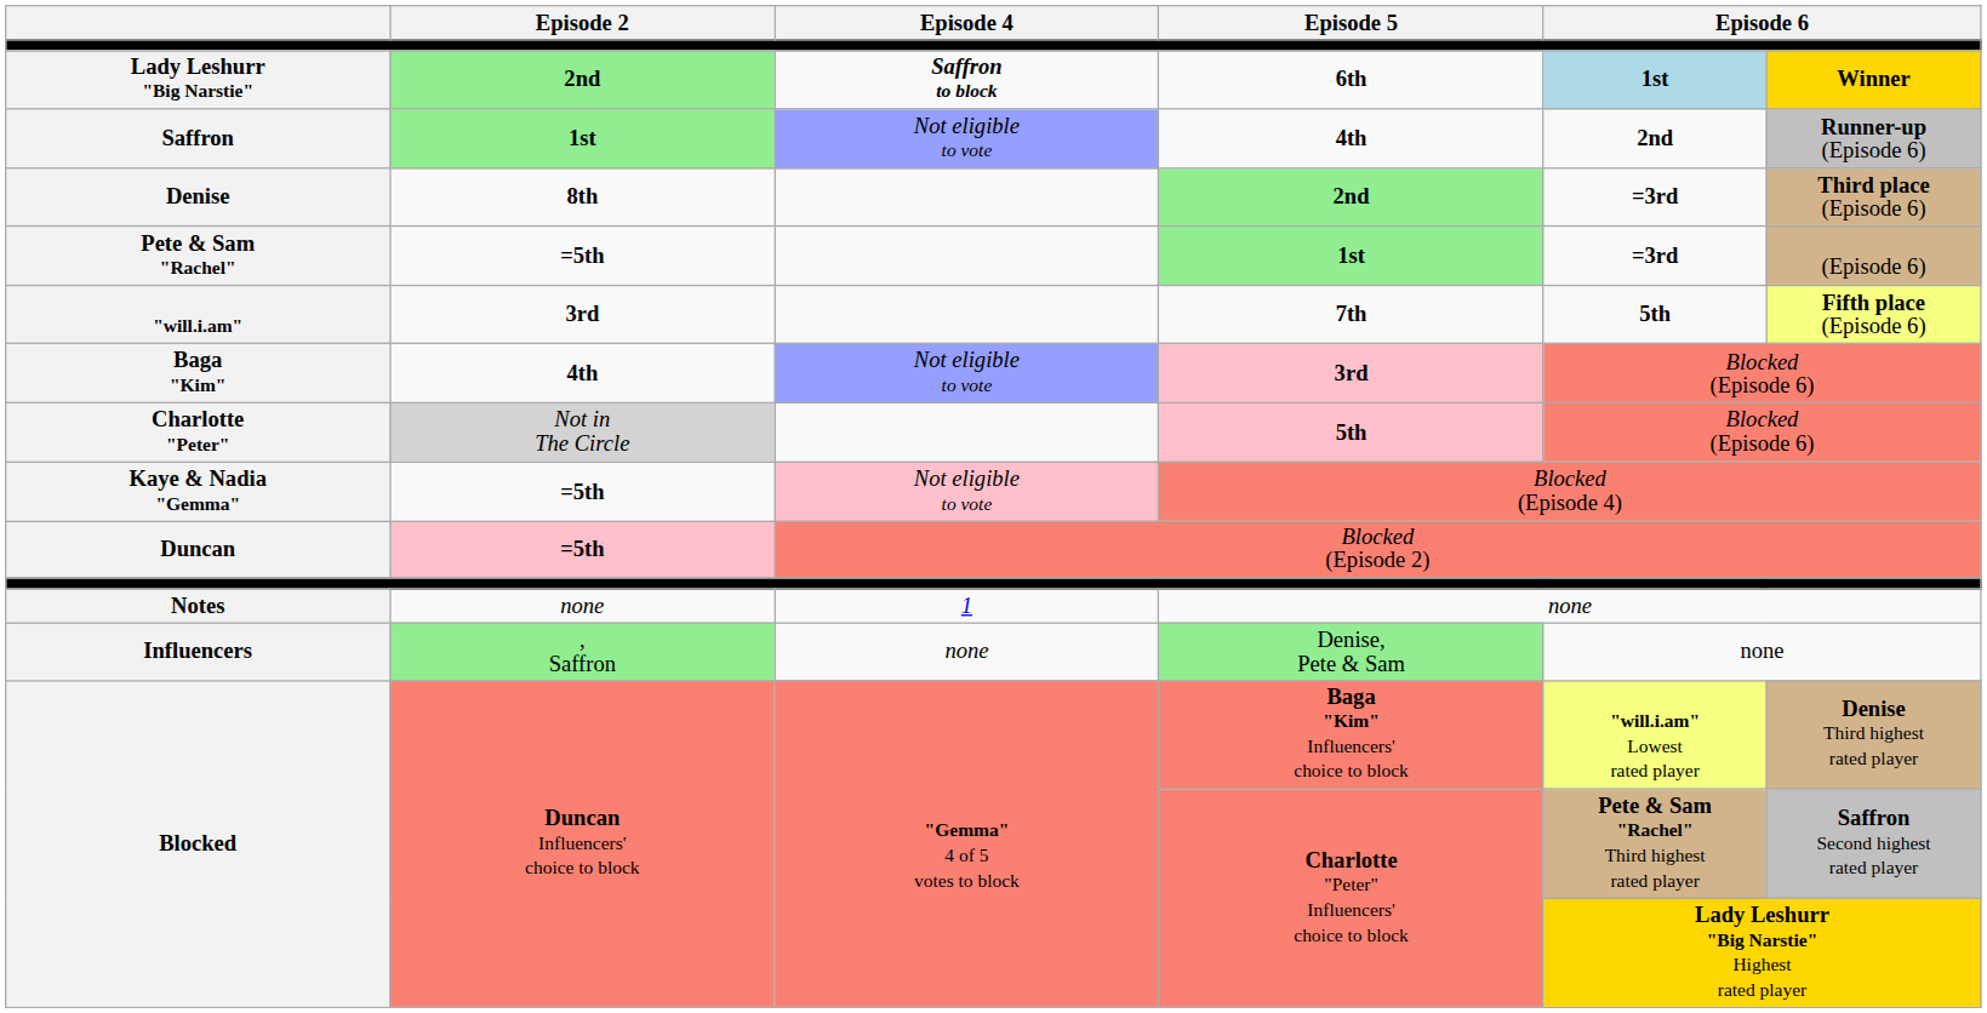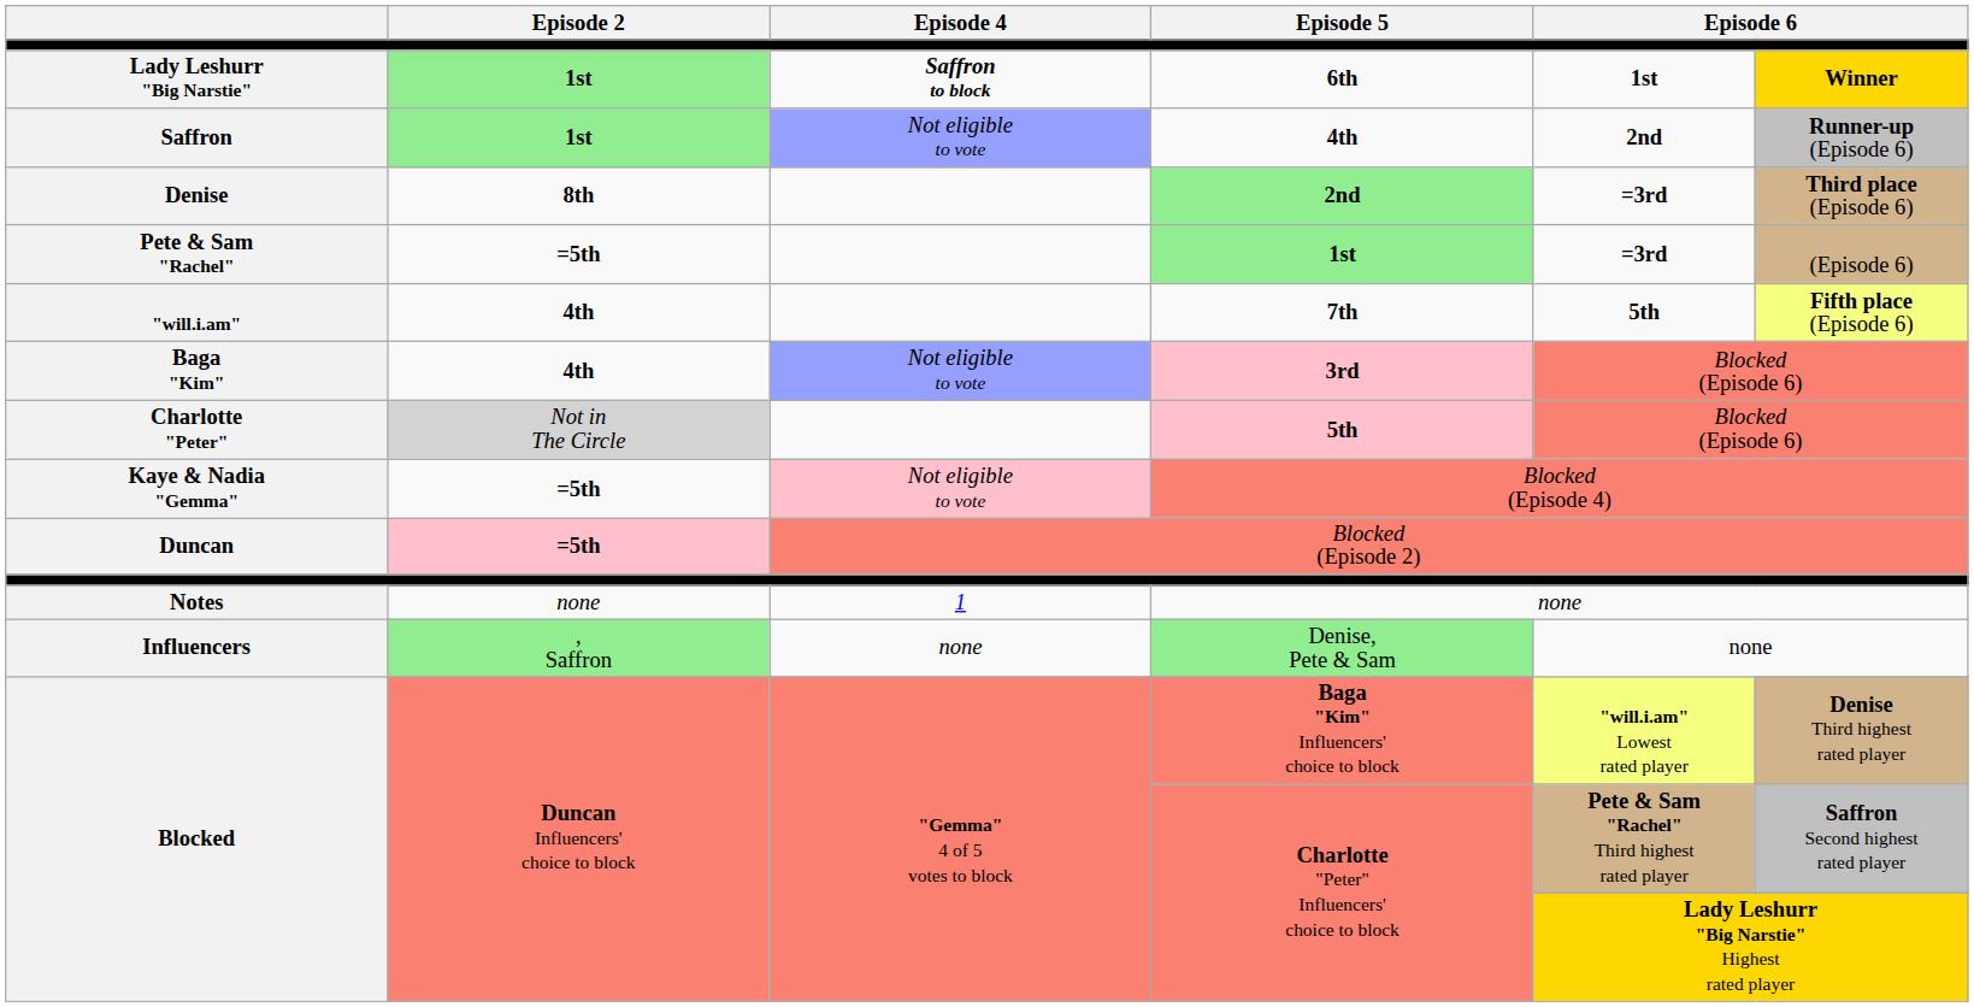6th | Episode 2: 2nd -> 1st
6th | column 5: lightblue background -> no background
7th | Episode 2: 3rd -> 4th
